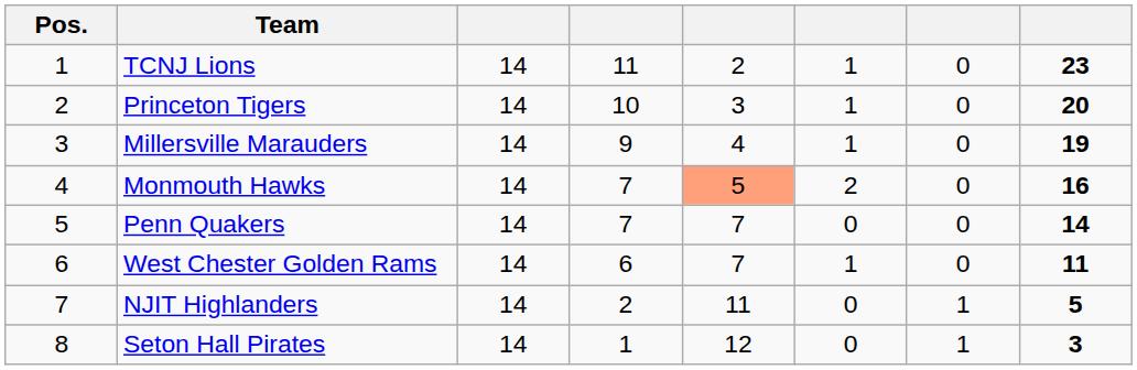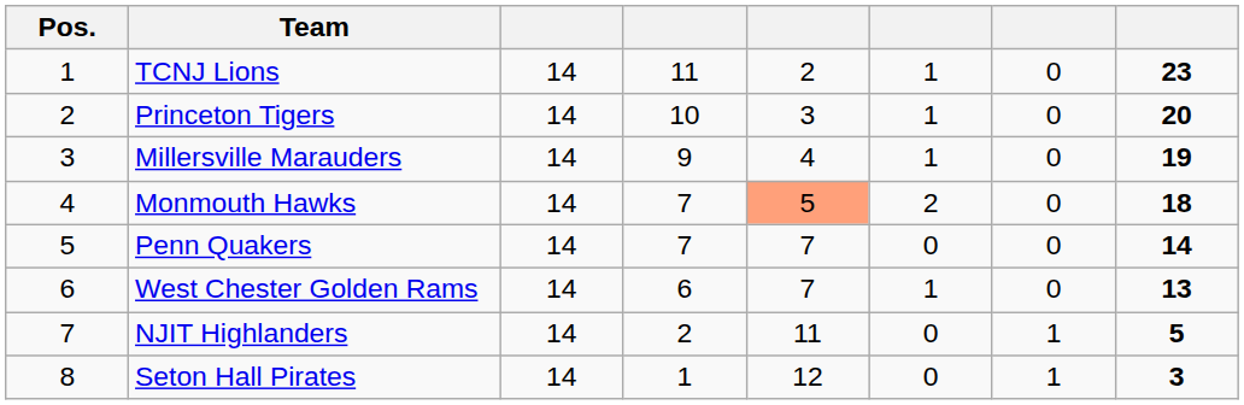Monmouth Hawks | column 8: 16 -> 18
West Chester Golden Rams | column 8: 11 -> 13
